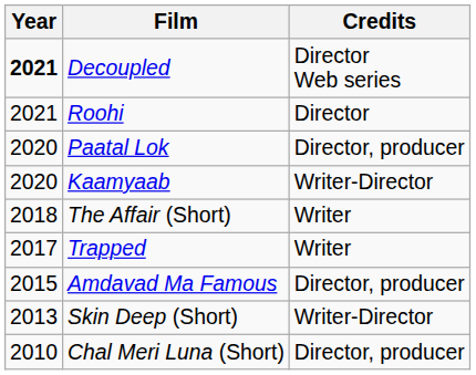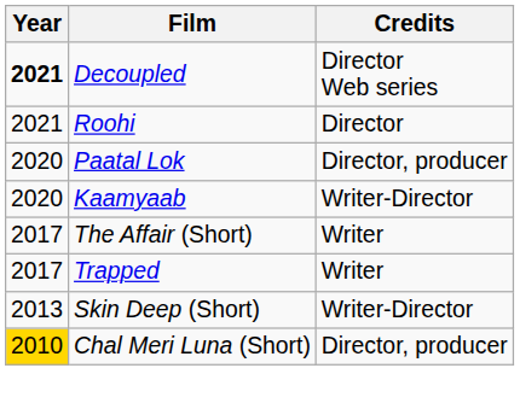The Affair (Short) | Year: 2018 -> 2017
- row: 2015 | Amdavad Ma Famous | Director, producer
Chal Meri Luna (Short) | Year: no background -> gold background
